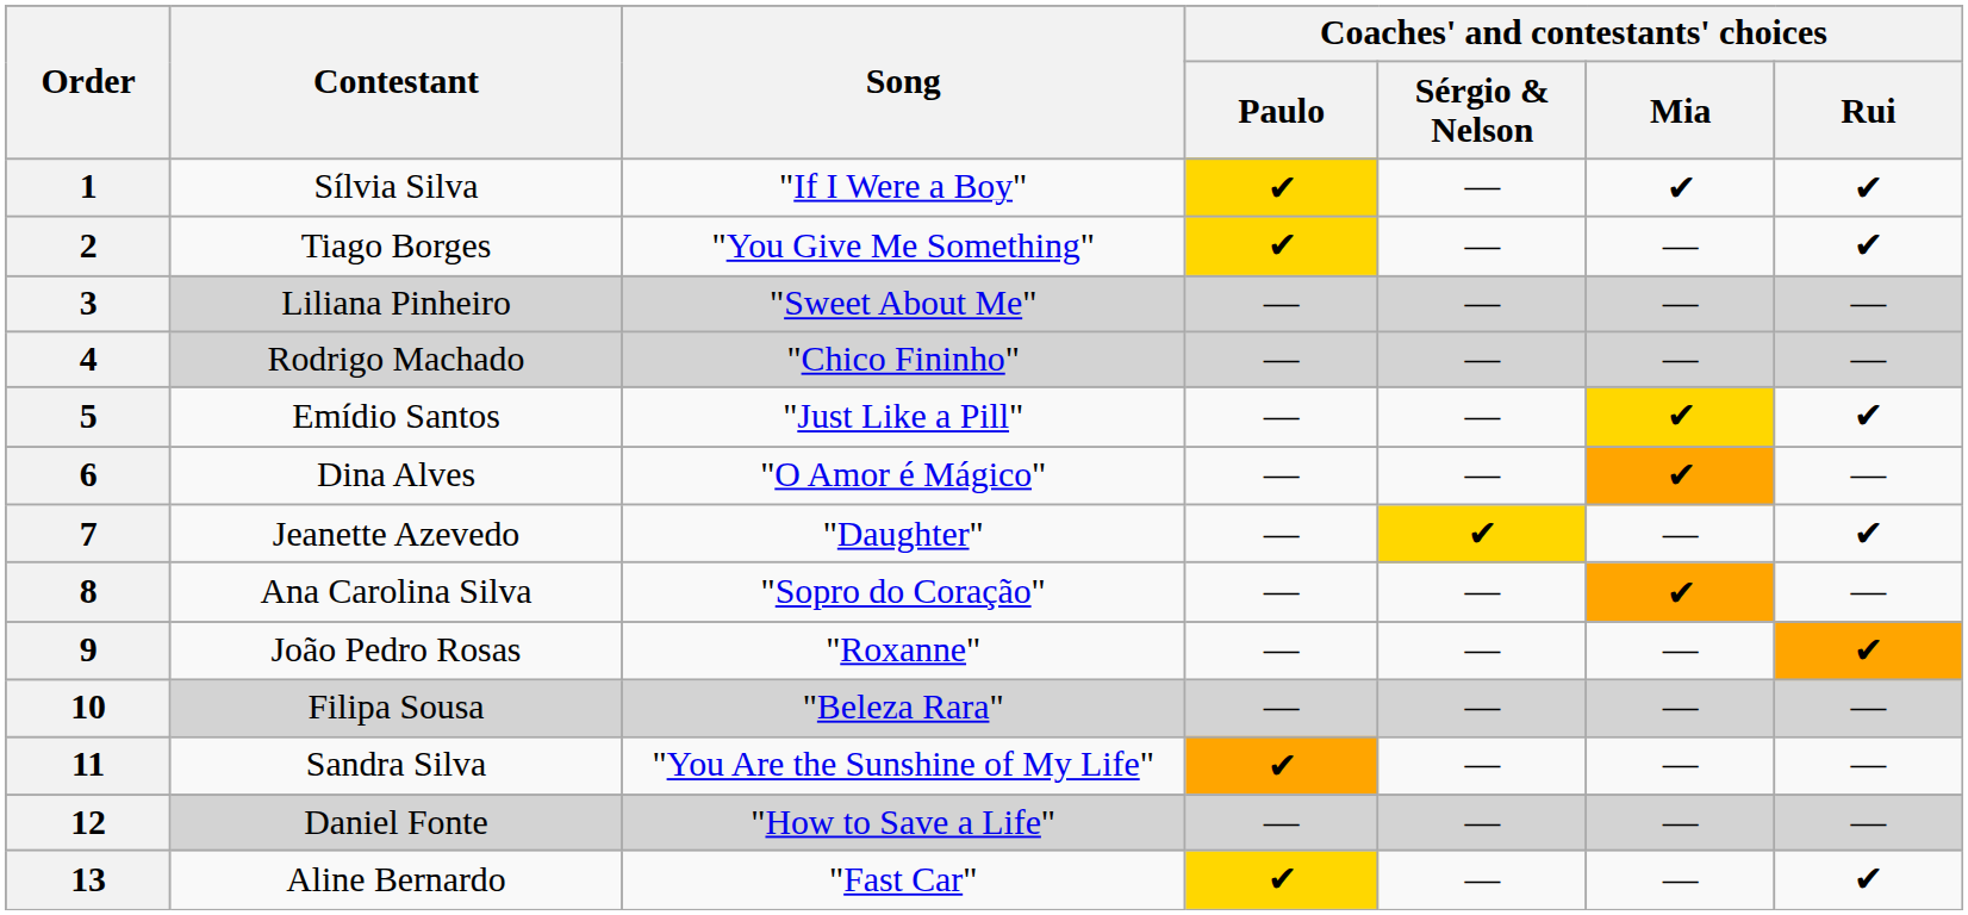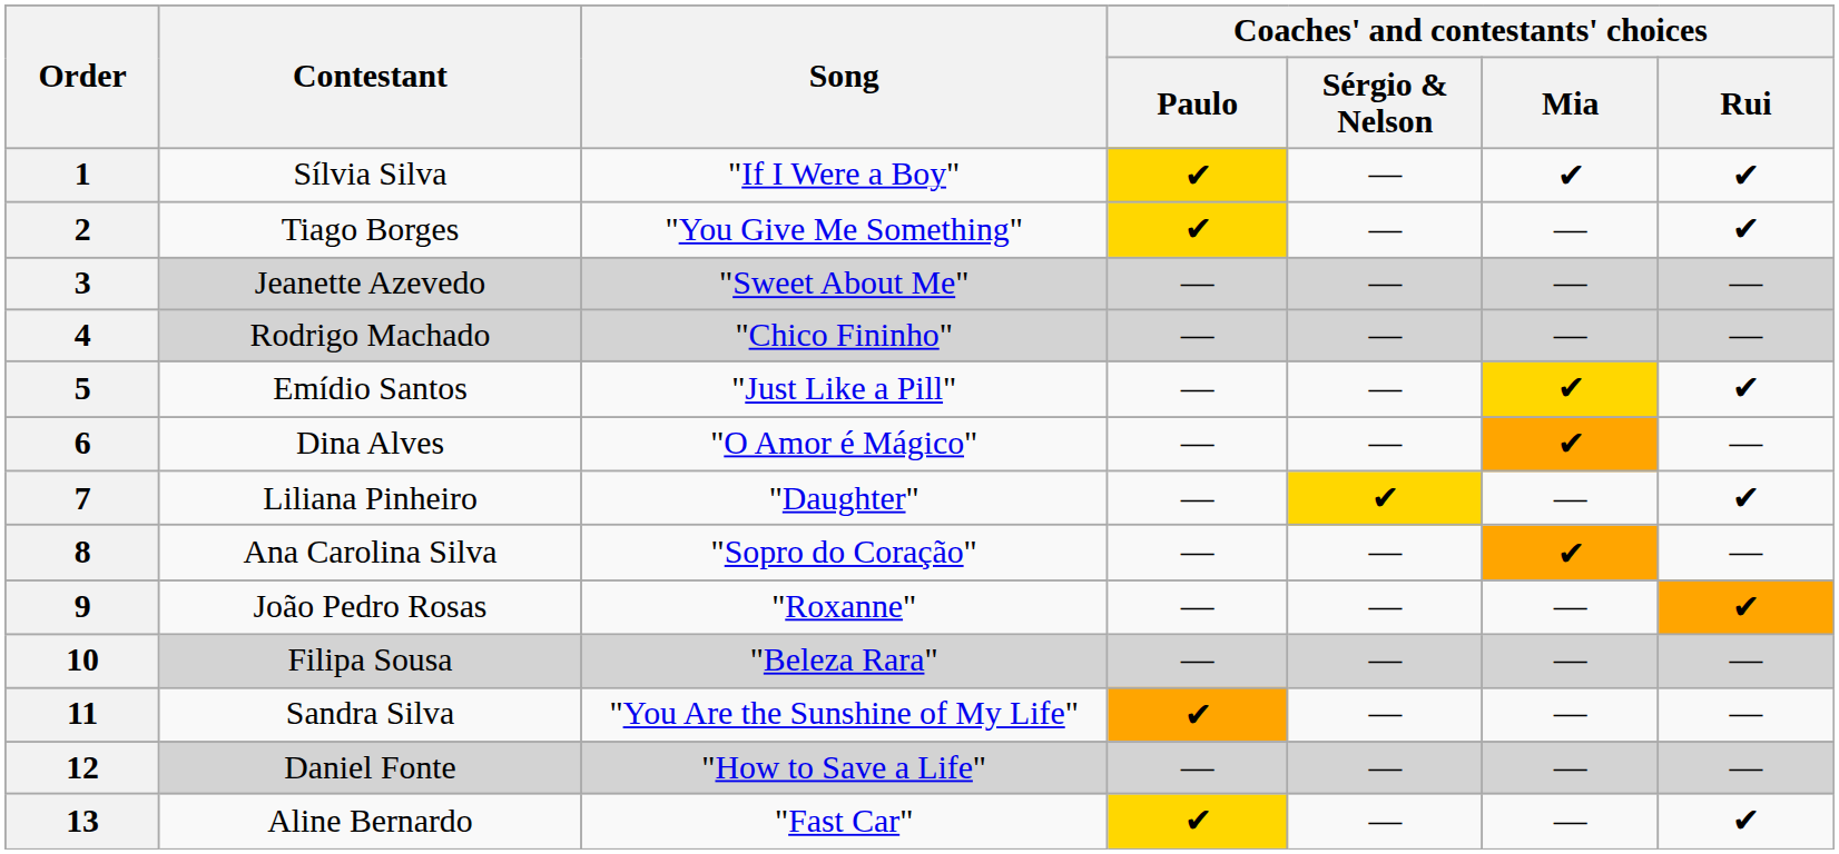3 | Contestant: Liliana Pinheiro -> Jeanette Azevedo
7 | Contestant: Jeanette Azevedo -> Liliana Pinheiro
